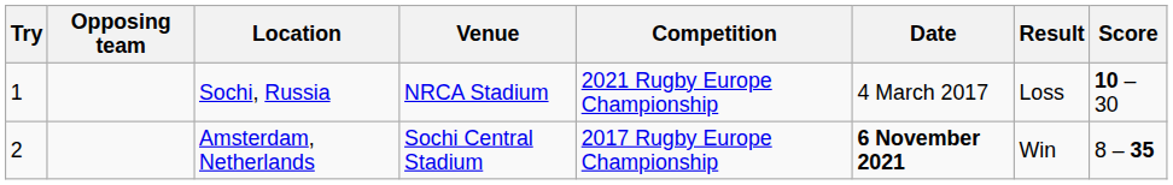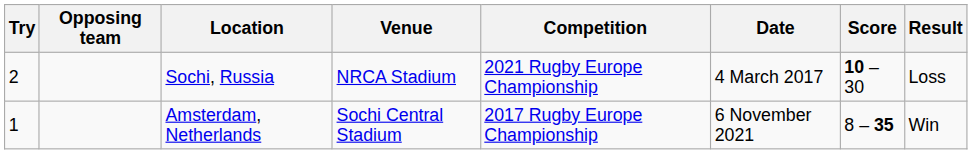columns swapped: Result <-> Score
Sochi, Russia | Try: 1 -> 2
Amsterdam, Netherlands | Try: 2 -> 1
Amsterdam, Netherlands | Date: bold -> normal
